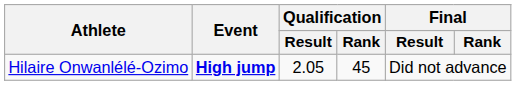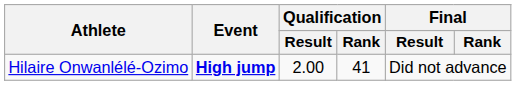Hilaire Onwanlélé-Ozimo | Qualification / Result: 2.05 -> 2.00
Hilaire Onwanlélé-Ozimo | Qualification / Rank: 45 -> 41
